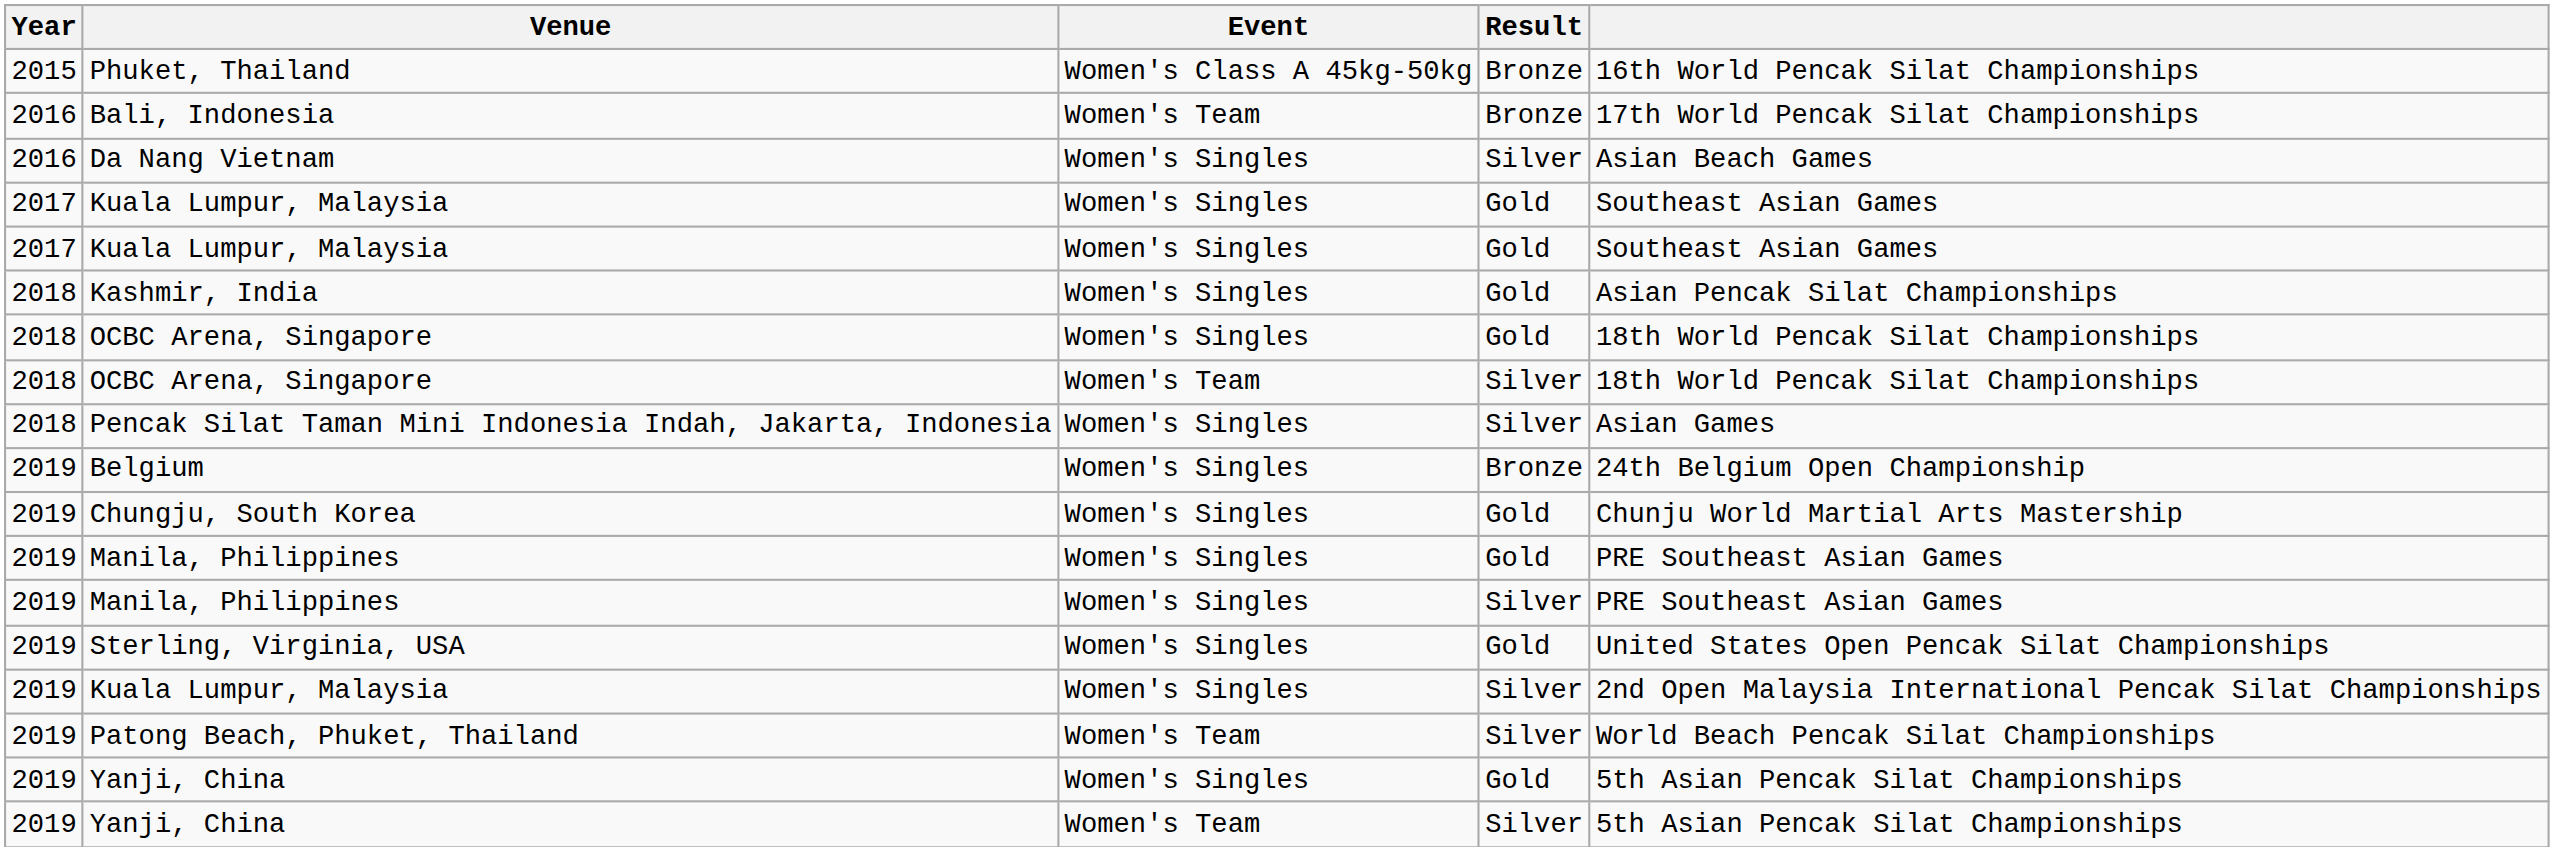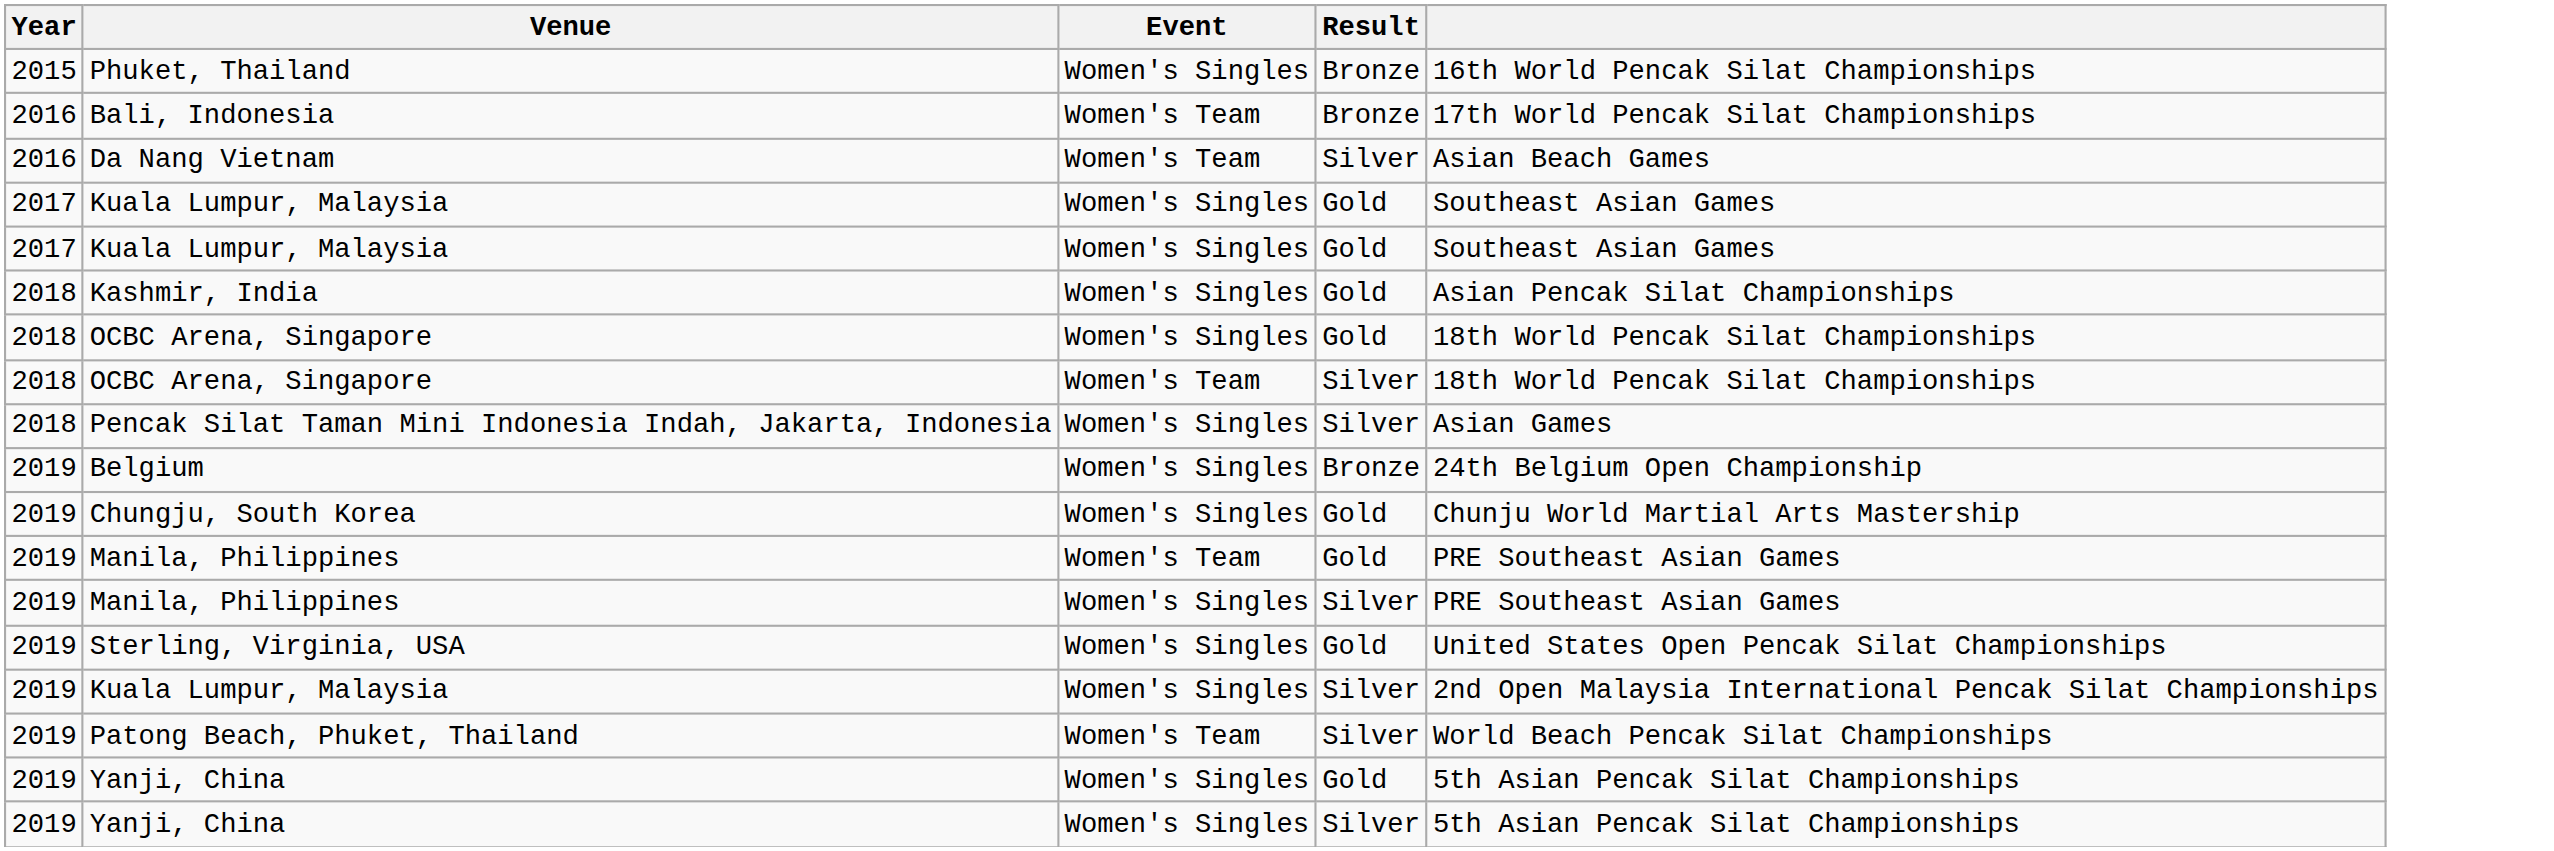Phuket, Thailand | Event: Women's Class A 45kg-50kg -> Women's Singles
Da Nang Vietnam | Event: Women's Singles -> Women's Team
Manila, Philippines / Gold | Event: Women's Singles -> Women's Team
Yanji, China / Silver | Event: Women's Team -> Women's Singles
